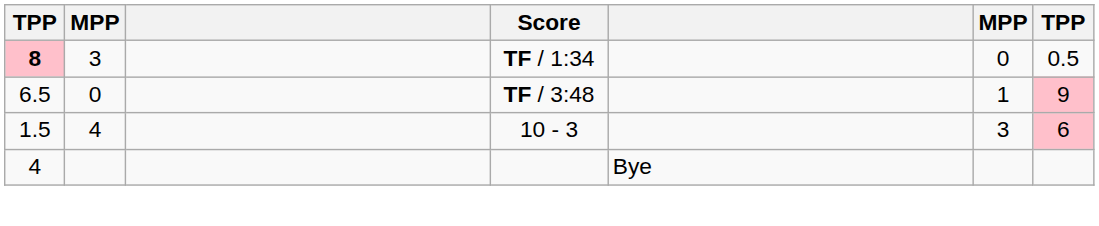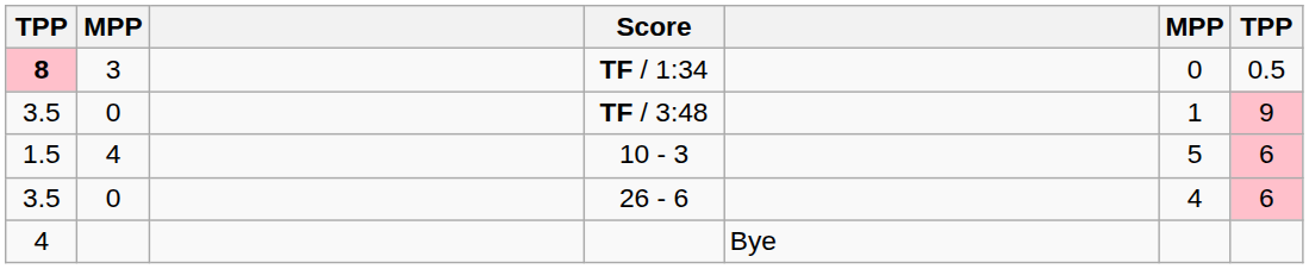TF / 3:48 | column 1: 6.5 -> 3.5
10 - 3 | column 6: 3 -> 5
+ row: 3.5 | 0 | 26 - 6 | 4 | 6
